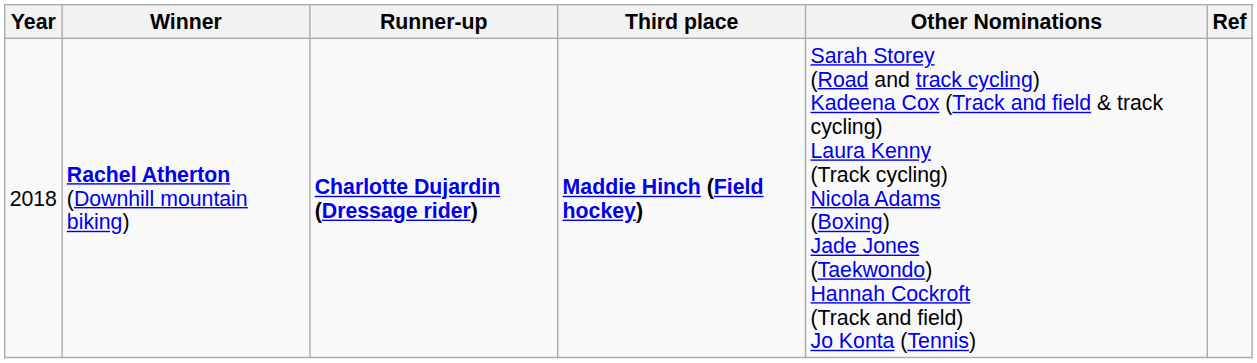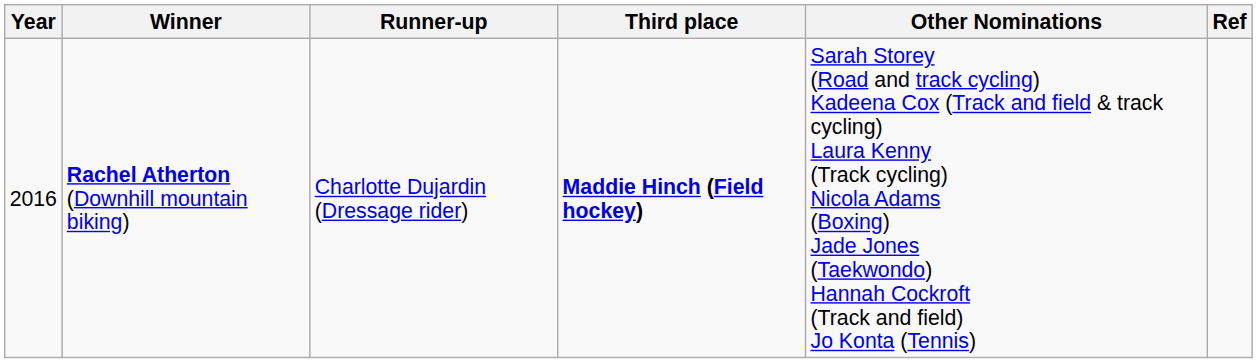Rachel Atherton (Downhill mountain biking) | Year: 2018 -> 2016
Rachel Atherton (Downhill mountain biking) | Runner-up: bold -> normal
